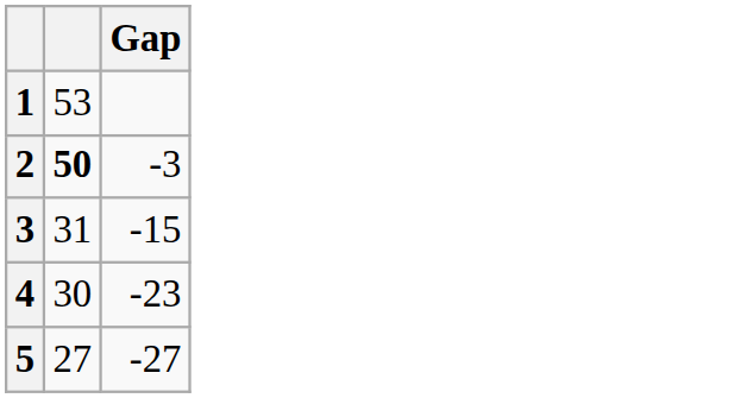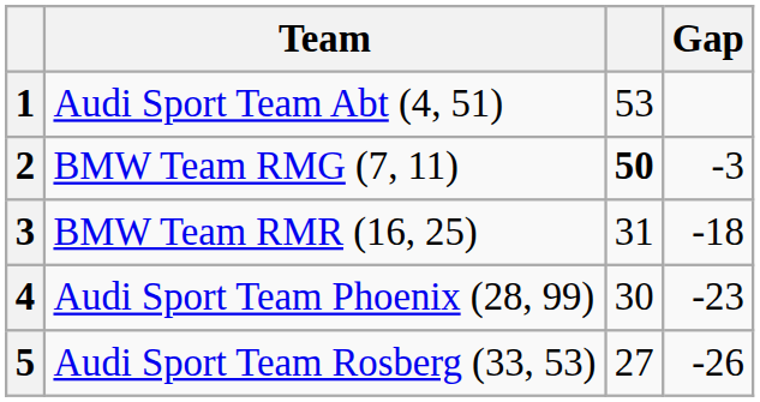+ column: Team | Audi Sport Team Abt (4, 51) | BMW Team RMG (7, 11) | BMW Team RMR (16, 25) | Audi Sport Team Phoenix (28, 99) | Audi Sport Team Rosberg (33, 53)
3 | Gap: -15 -> -18
5 | Gap: -27 -> -26
